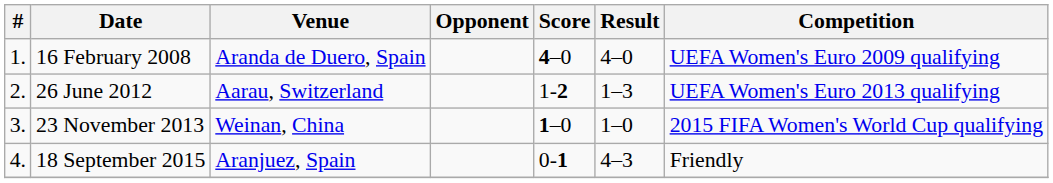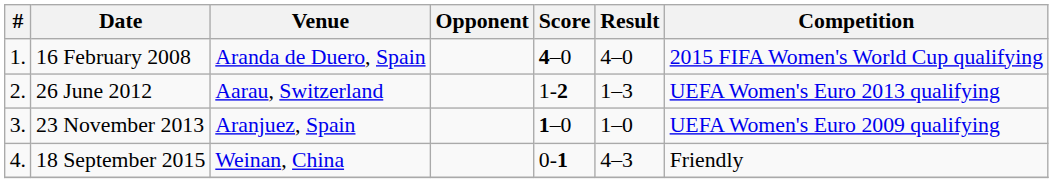16 February 2008 | Competition: UEFA Women's Euro 2009 qualifying -> 2015 FIFA Women's World Cup qualifying
23 November 2013 | Venue: Weinan, China -> Aranjuez, Spain
23 November 2013 | Competition: 2015 FIFA Women's World Cup qualifying -> UEFA Women's Euro 2009 qualifying
18 September 2015 | Venue: Aranjuez, Spain -> Weinan, China
